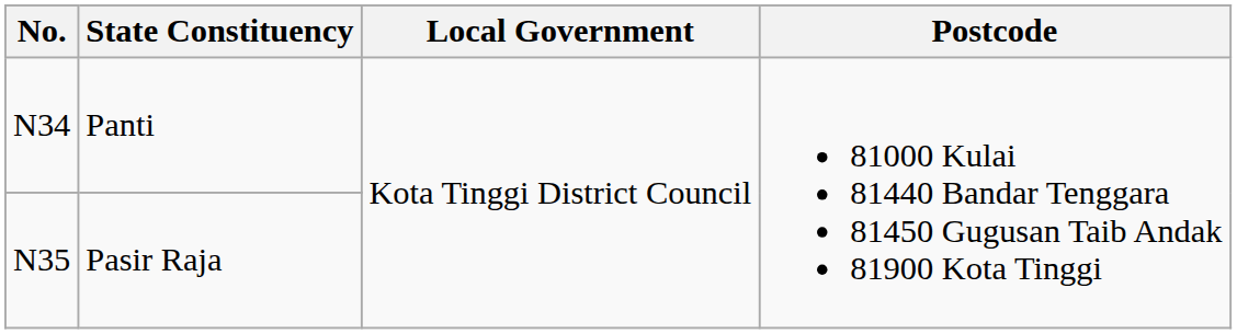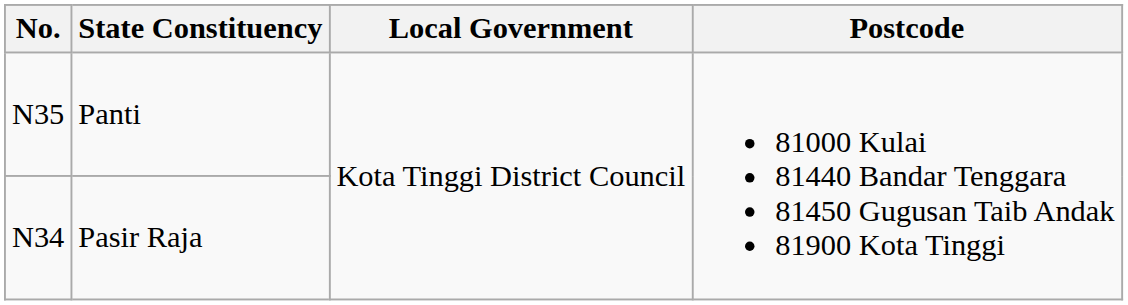Panti | No.: N34 -> N35
Pasir Raja | No.: N35 -> N34
